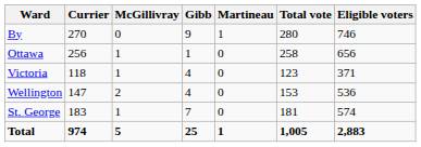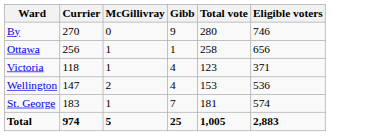- column: Martineau | 1 | 0 | 0 | 0 | 0 | 1
